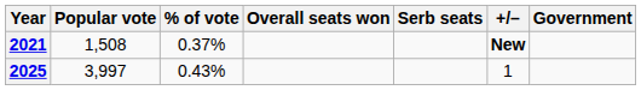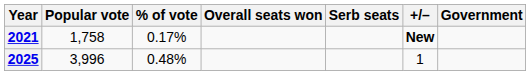2021 | Popular vote: 1,508 -> 1,758
2021 | % of vote: 0.37% -> 0.17%
2025 | Popular vote: 3,997 -> 3,996
2025 | % of vote: 0.43% -> 0.48%
